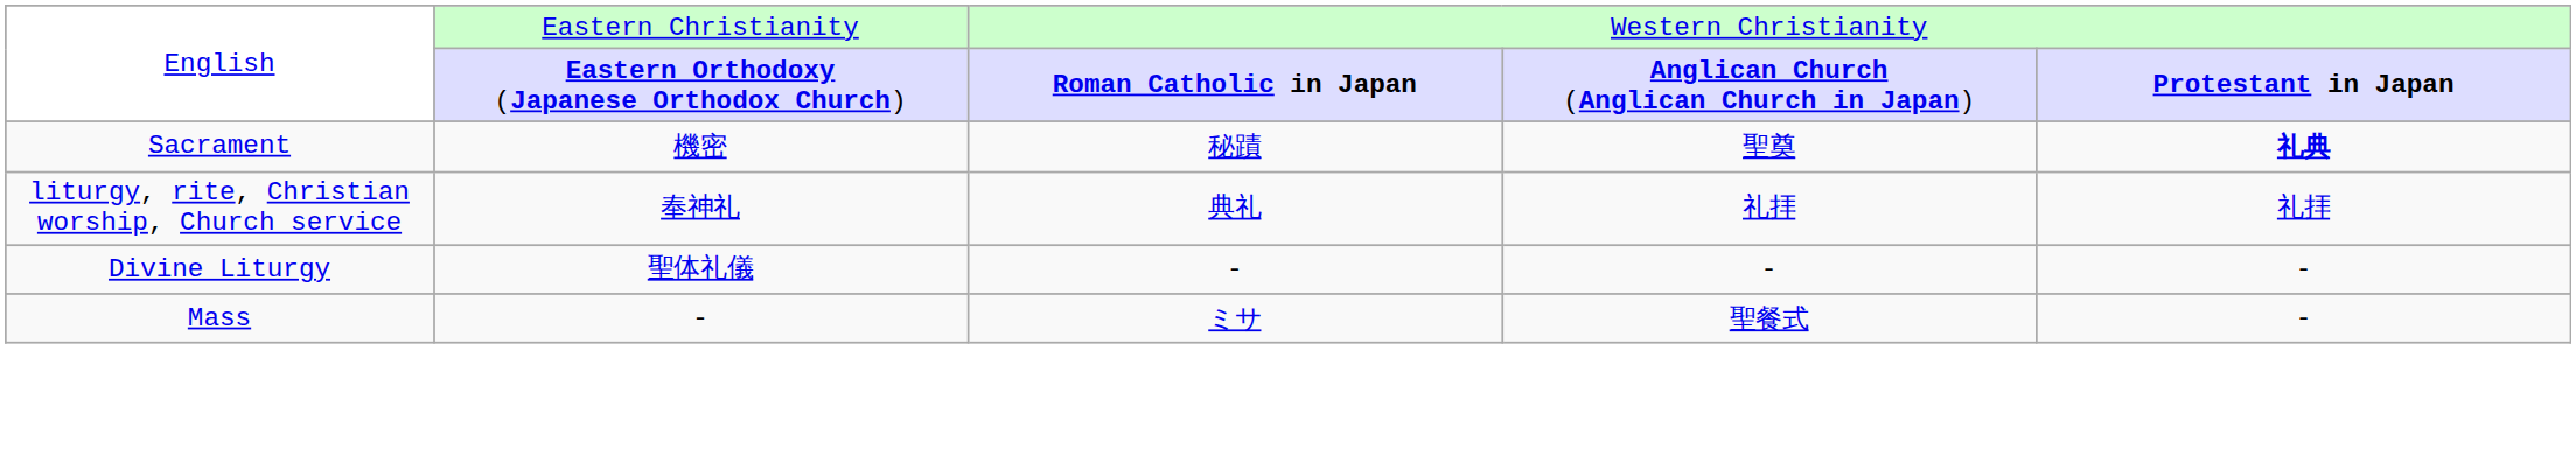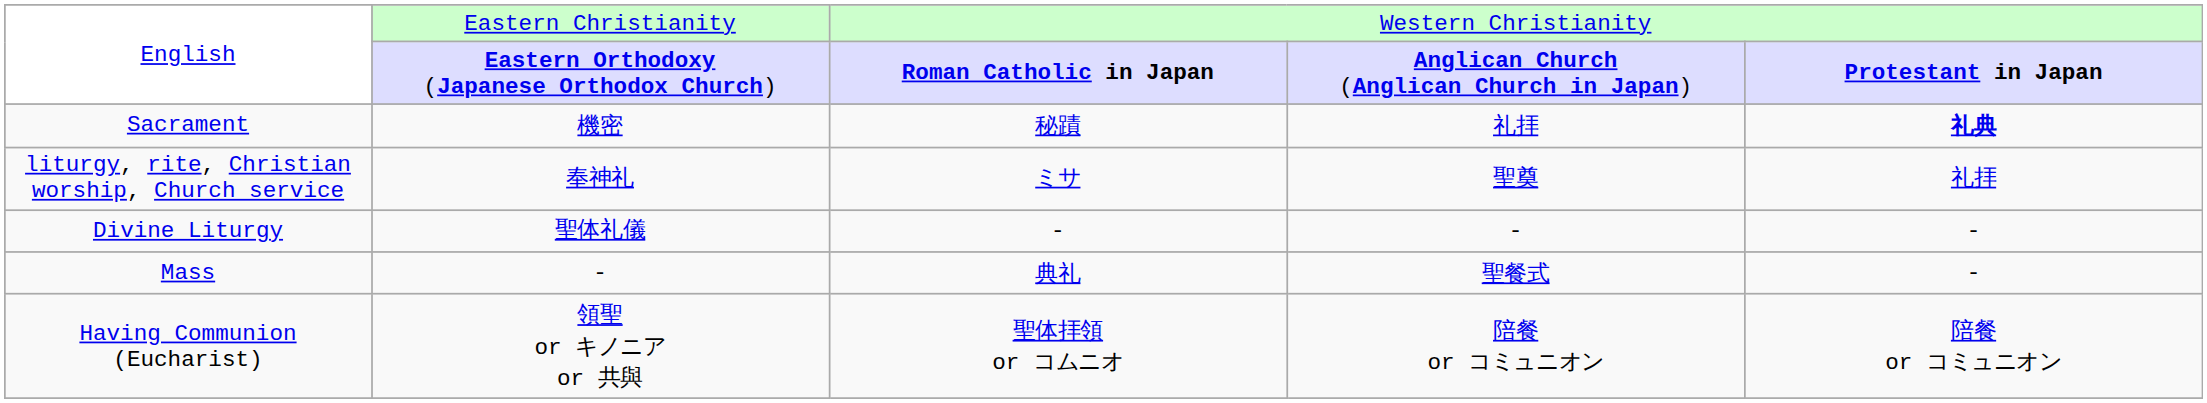Sacrament | column 4: 聖奠 -> 礼拝
liturgy, rite, Christian worship, Church service | column 3: 典礼 -> ミサ
liturgy, rite, Christian worship, Church service | column 4: 礼拝 -> 聖奠
Mass | column 3: ミサ -> 典礼
+ row: Having Communion (Eucharist) | 領聖 or キノニア or 共與 | 聖体拝領 or コムニオ | 陪餐 or コミュニオン | 陪餐 or コミュニオン
